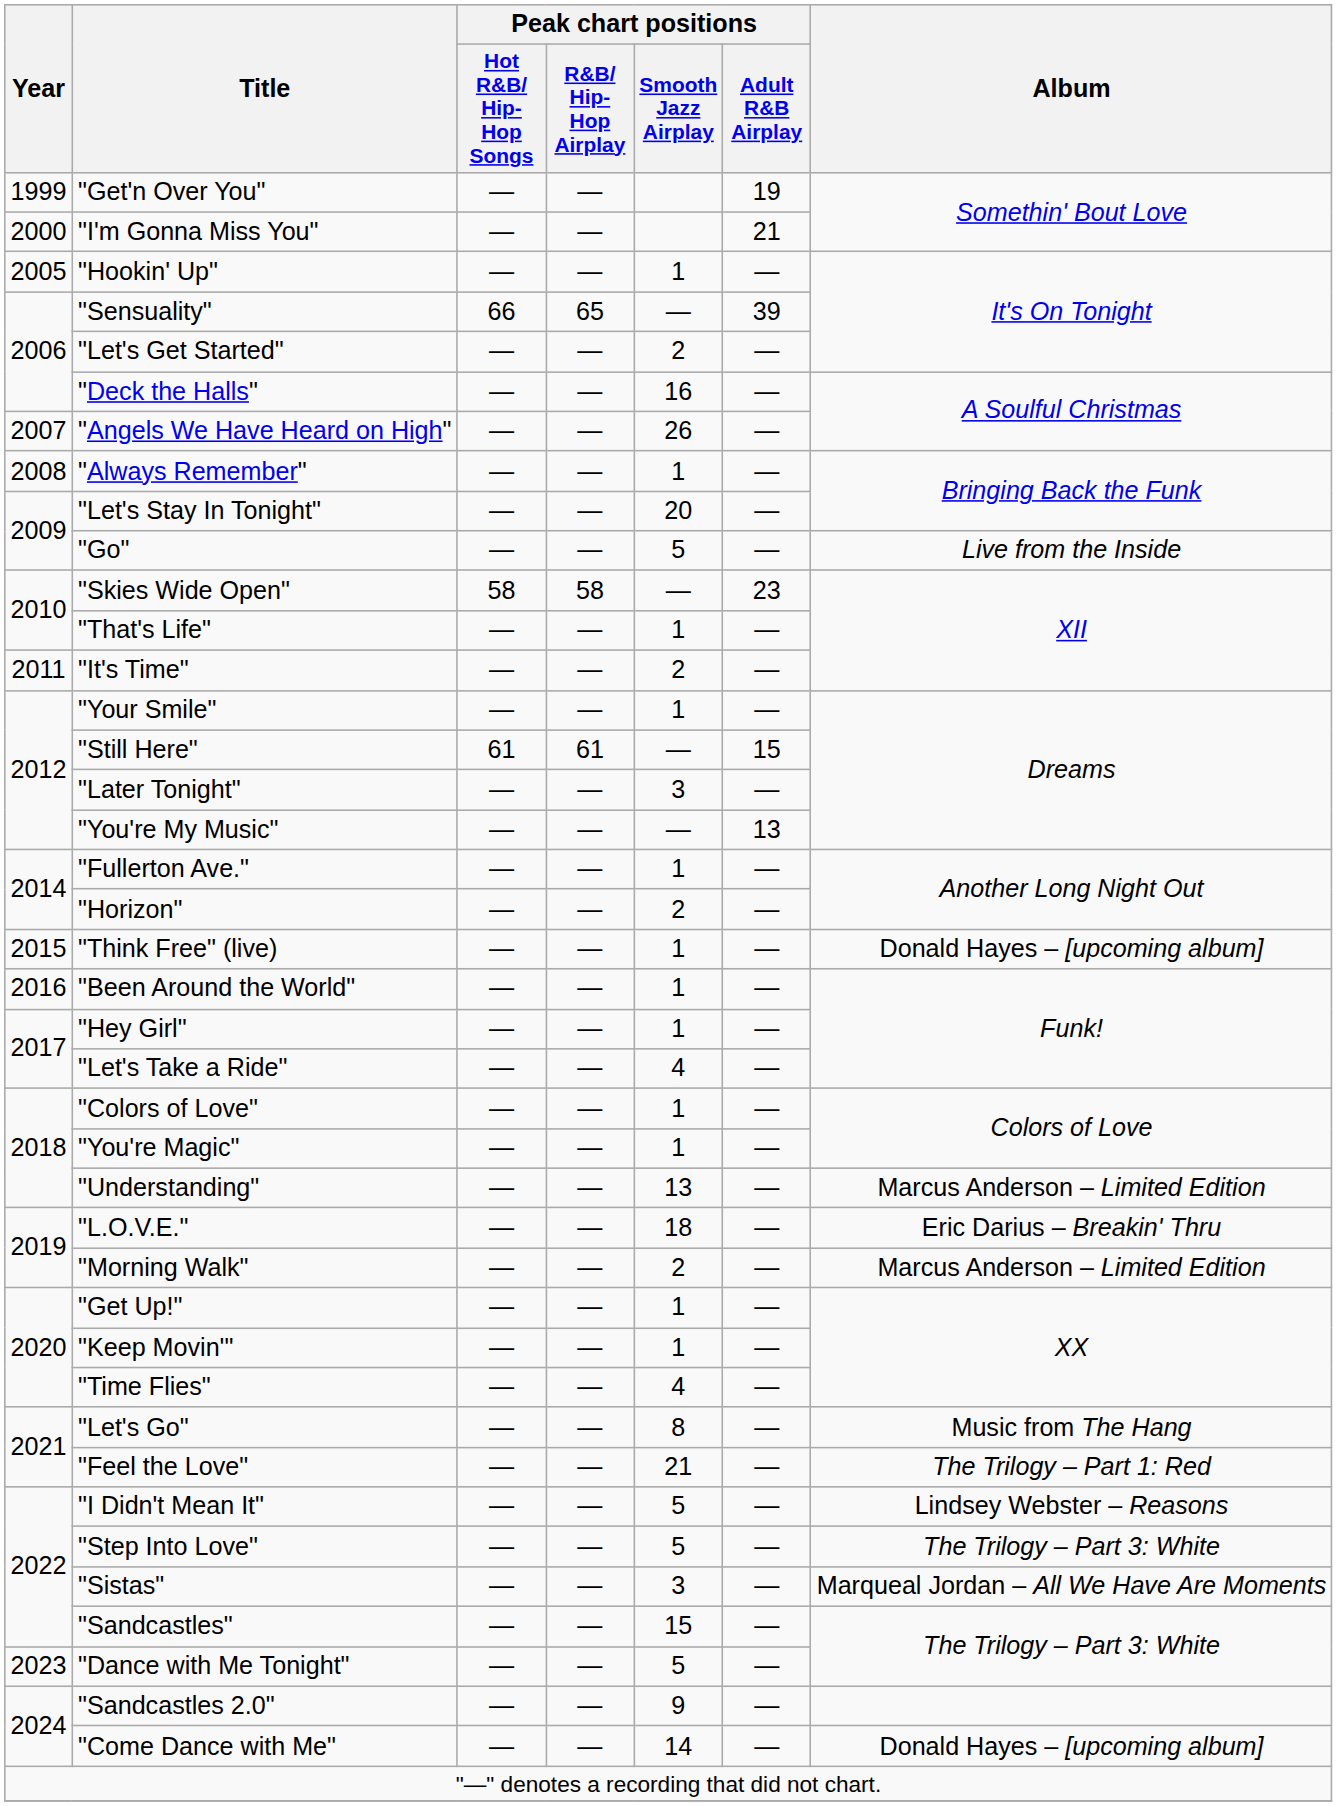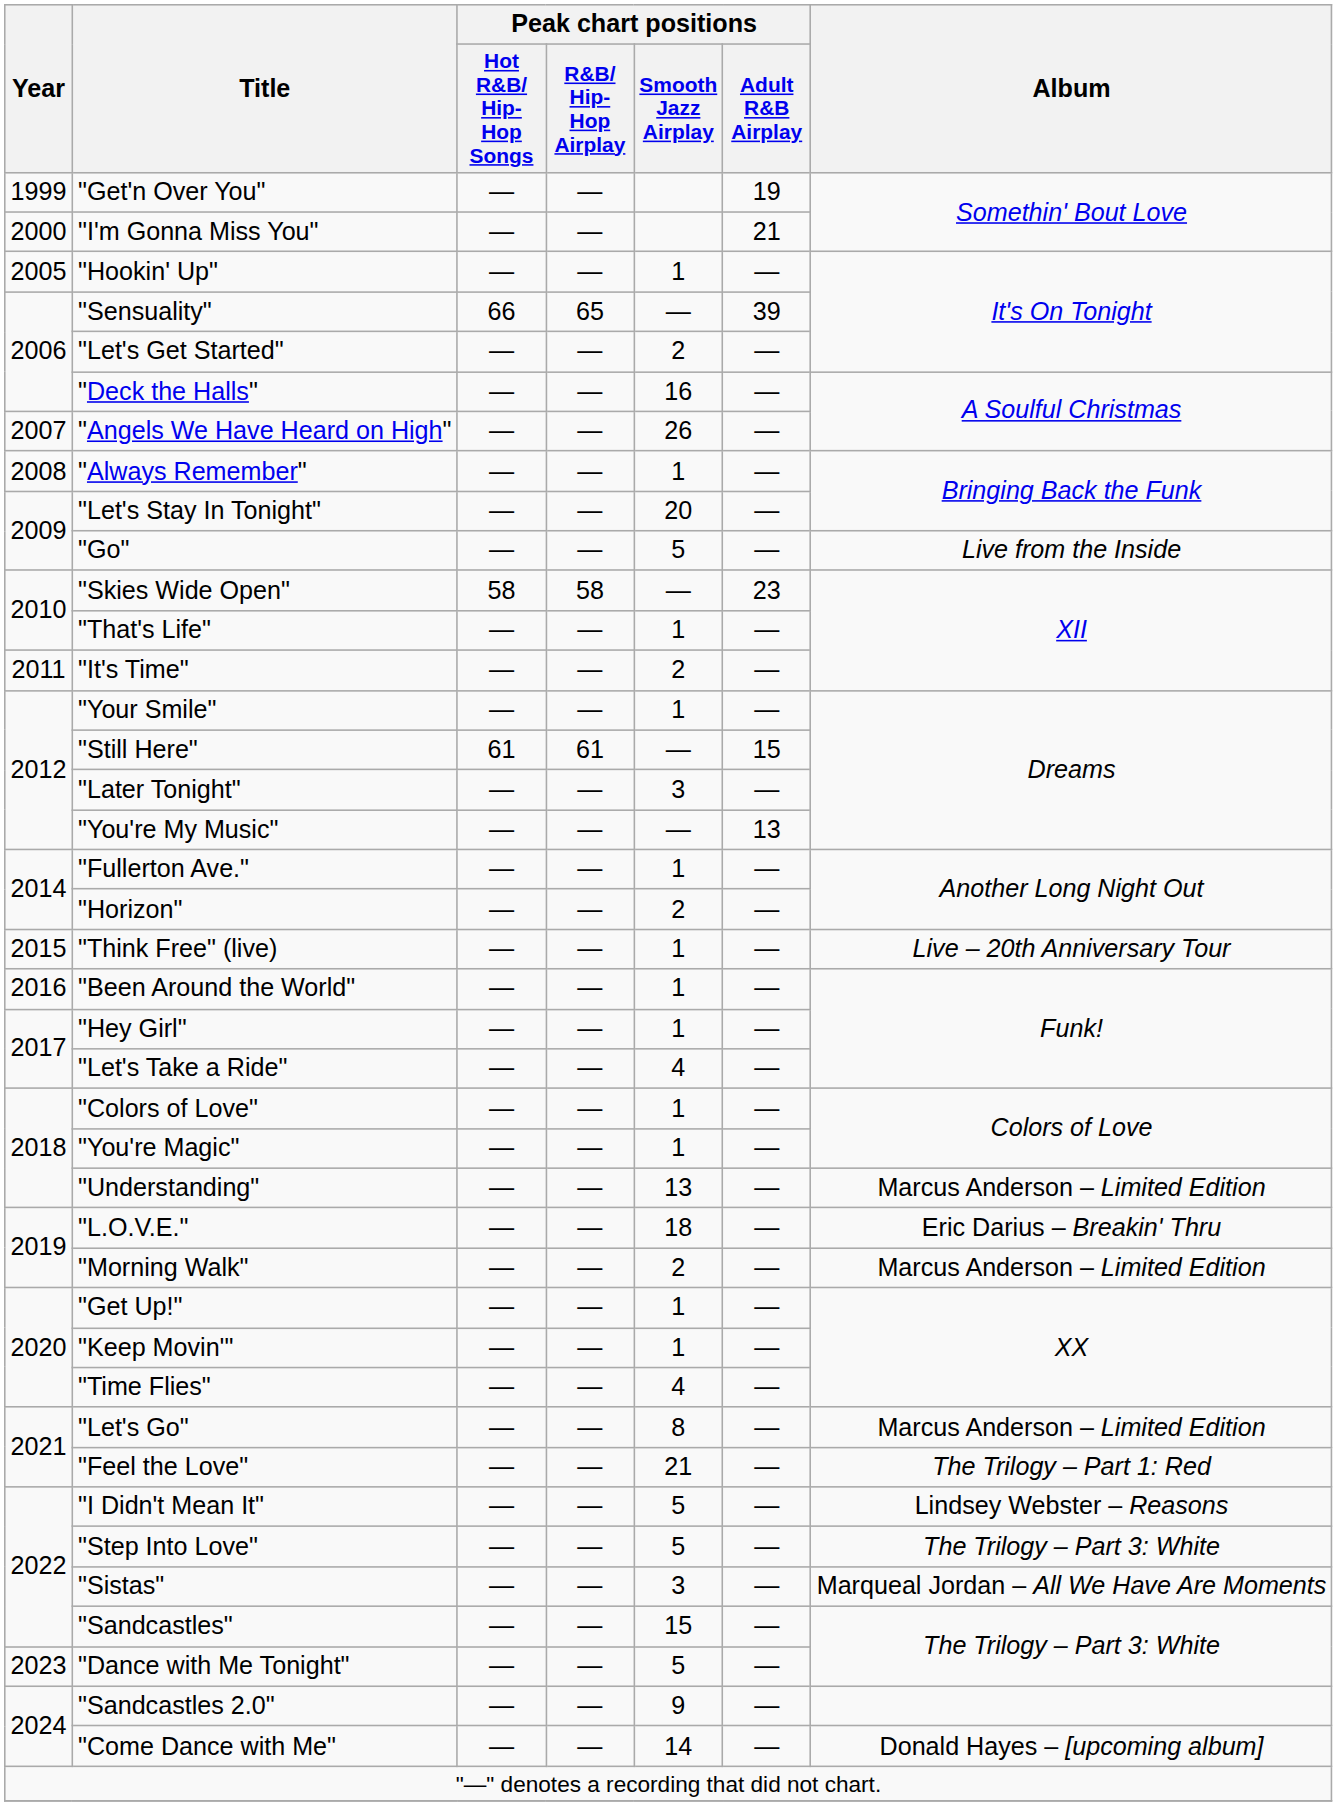"Think Free" (live) | Album: Donald Hayes – [upcoming album] -> Live – 20th Anniversary Tour
"Let's Go" | Album: Music from The Hang -> Marcus Anderson – Limited Edition
